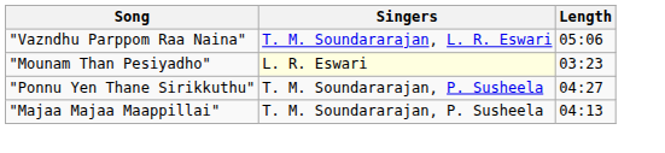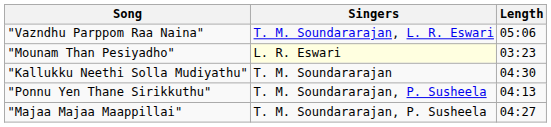+ row: "Kallukku Neethi Solla Mudiyathu" | T. M. Soundararajan | 04:30
"Ponnu Yen Thane Sirikkuthu" | Length: 04:27 -> 04:13
"Majaa Majaa Maappillai" | Length: 04:13 -> 04:27
